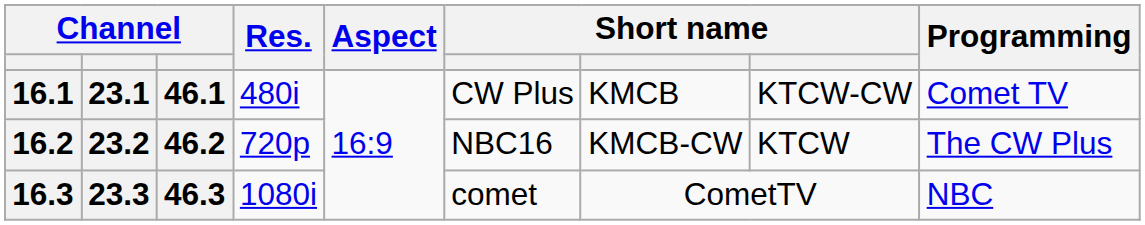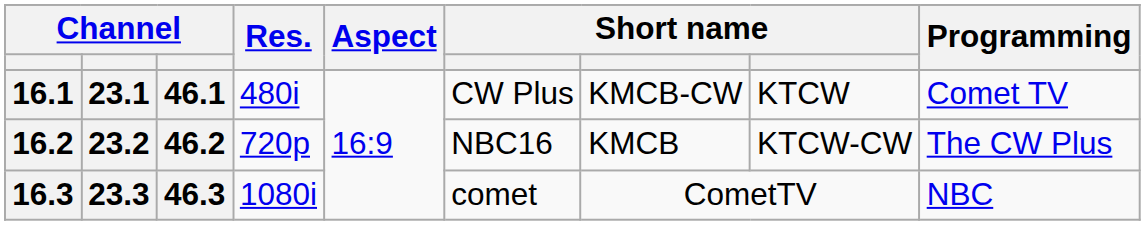16.1 | column 7: KMCB -> KMCB-CW
16.1 | column 8: KTCW-CW -> KTCW
16.2 | column 7: KMCB-CW -> KMCB
16.2 | column 8: KTCW -> KTCW-CW
